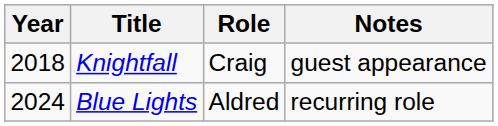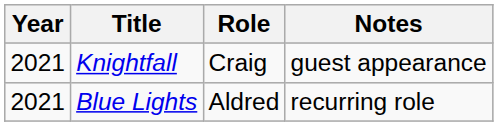Knightfall | Year: 2018 -> 2021
Blue Lights | Year: 2024 -> 2021
